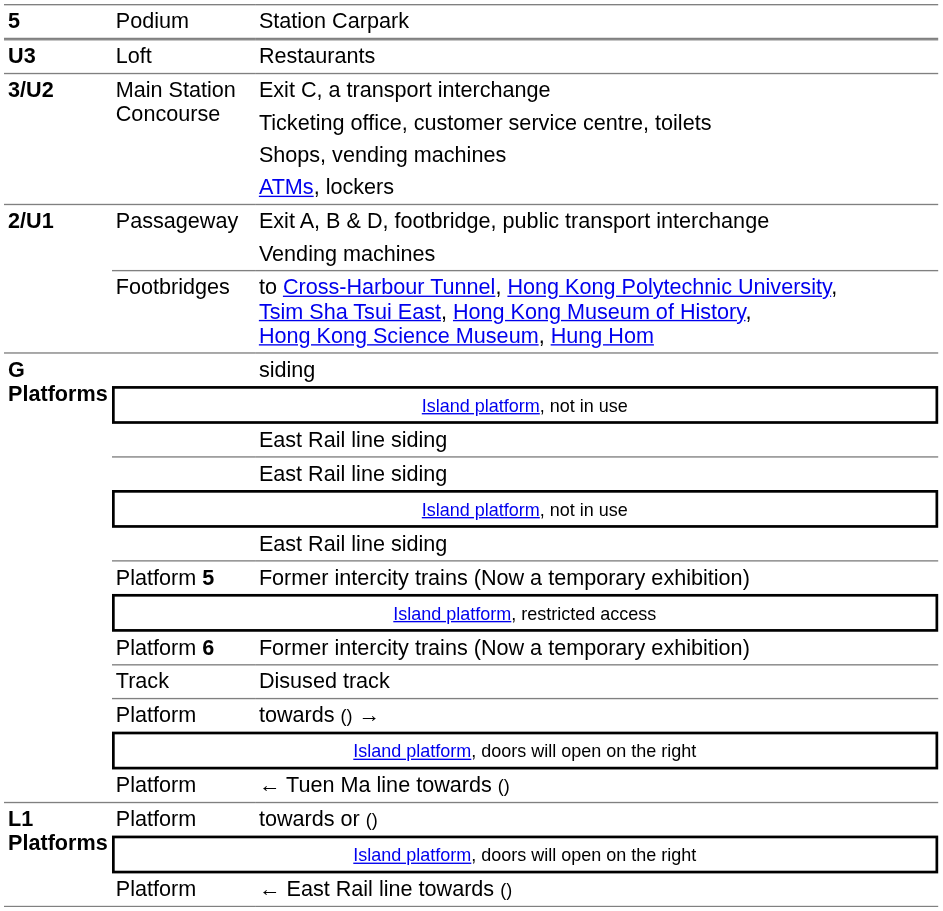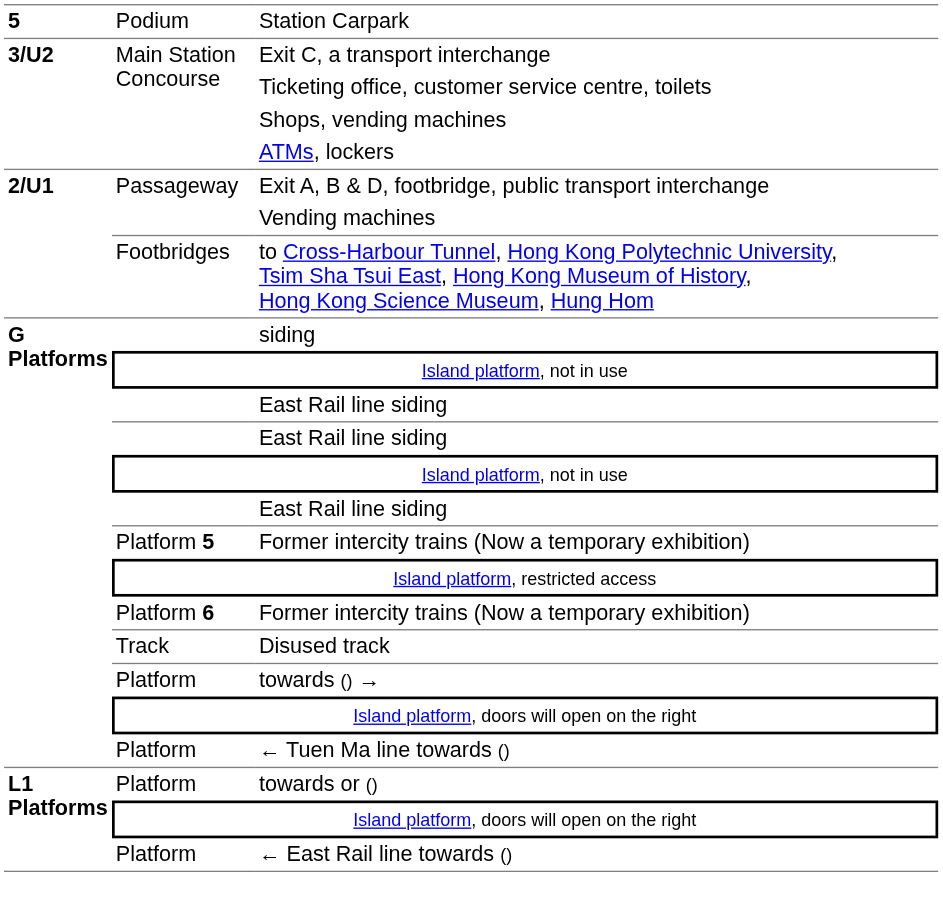- row: U3 | Loft | Restaurants
